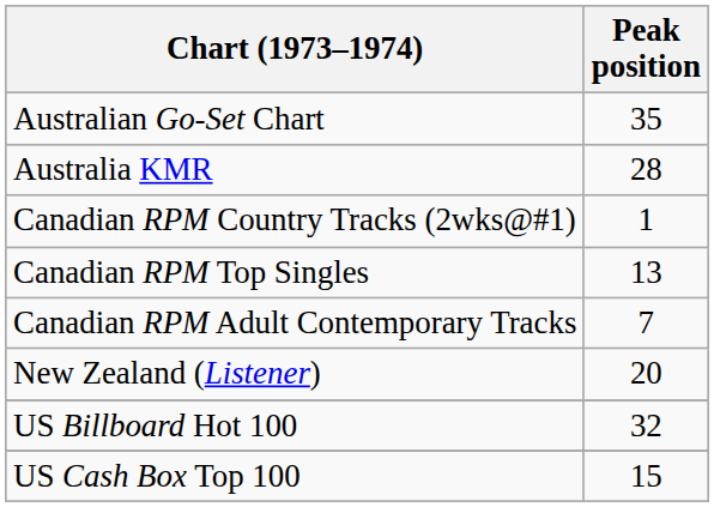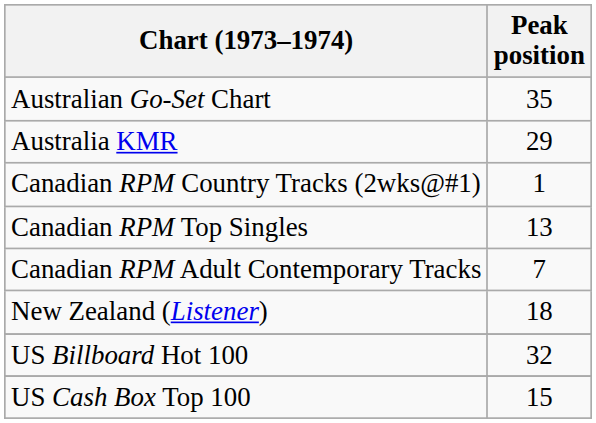Australia KMR | Peak position: 28 -> 29
New Zealand (Listener) | Peak position: 20 -> 18
